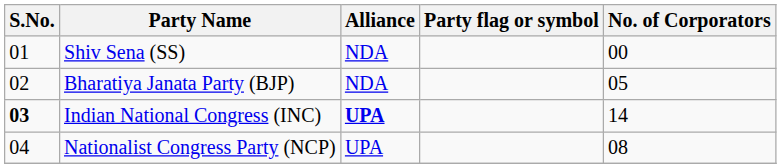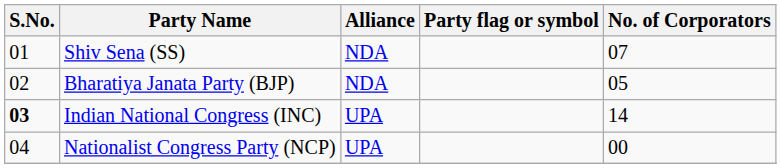Shiv Sena (SS) | No. of Corporators: 00 -> 07
Indian National Congress (INC) | Alliance: bold -> normal
Nationalist Congress Party (NCP) | No. of Corporators: 08 -> 00
